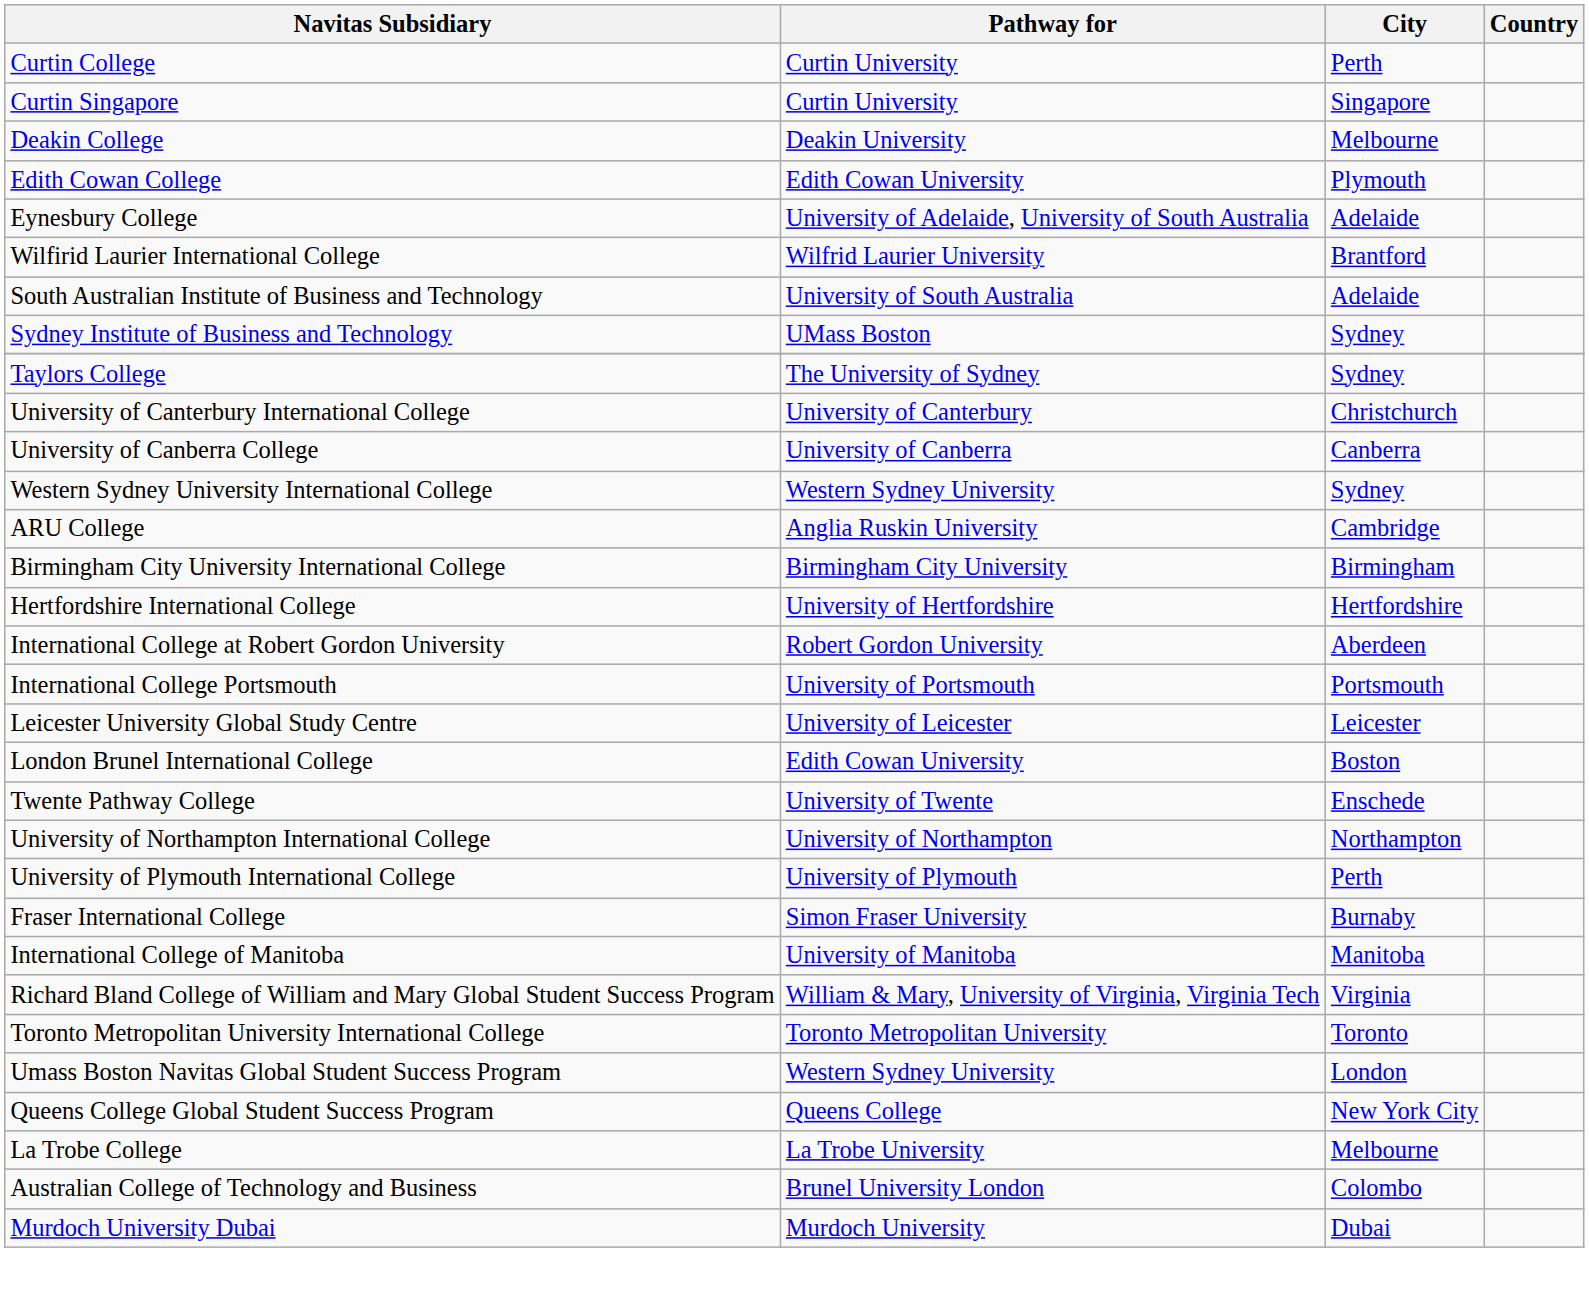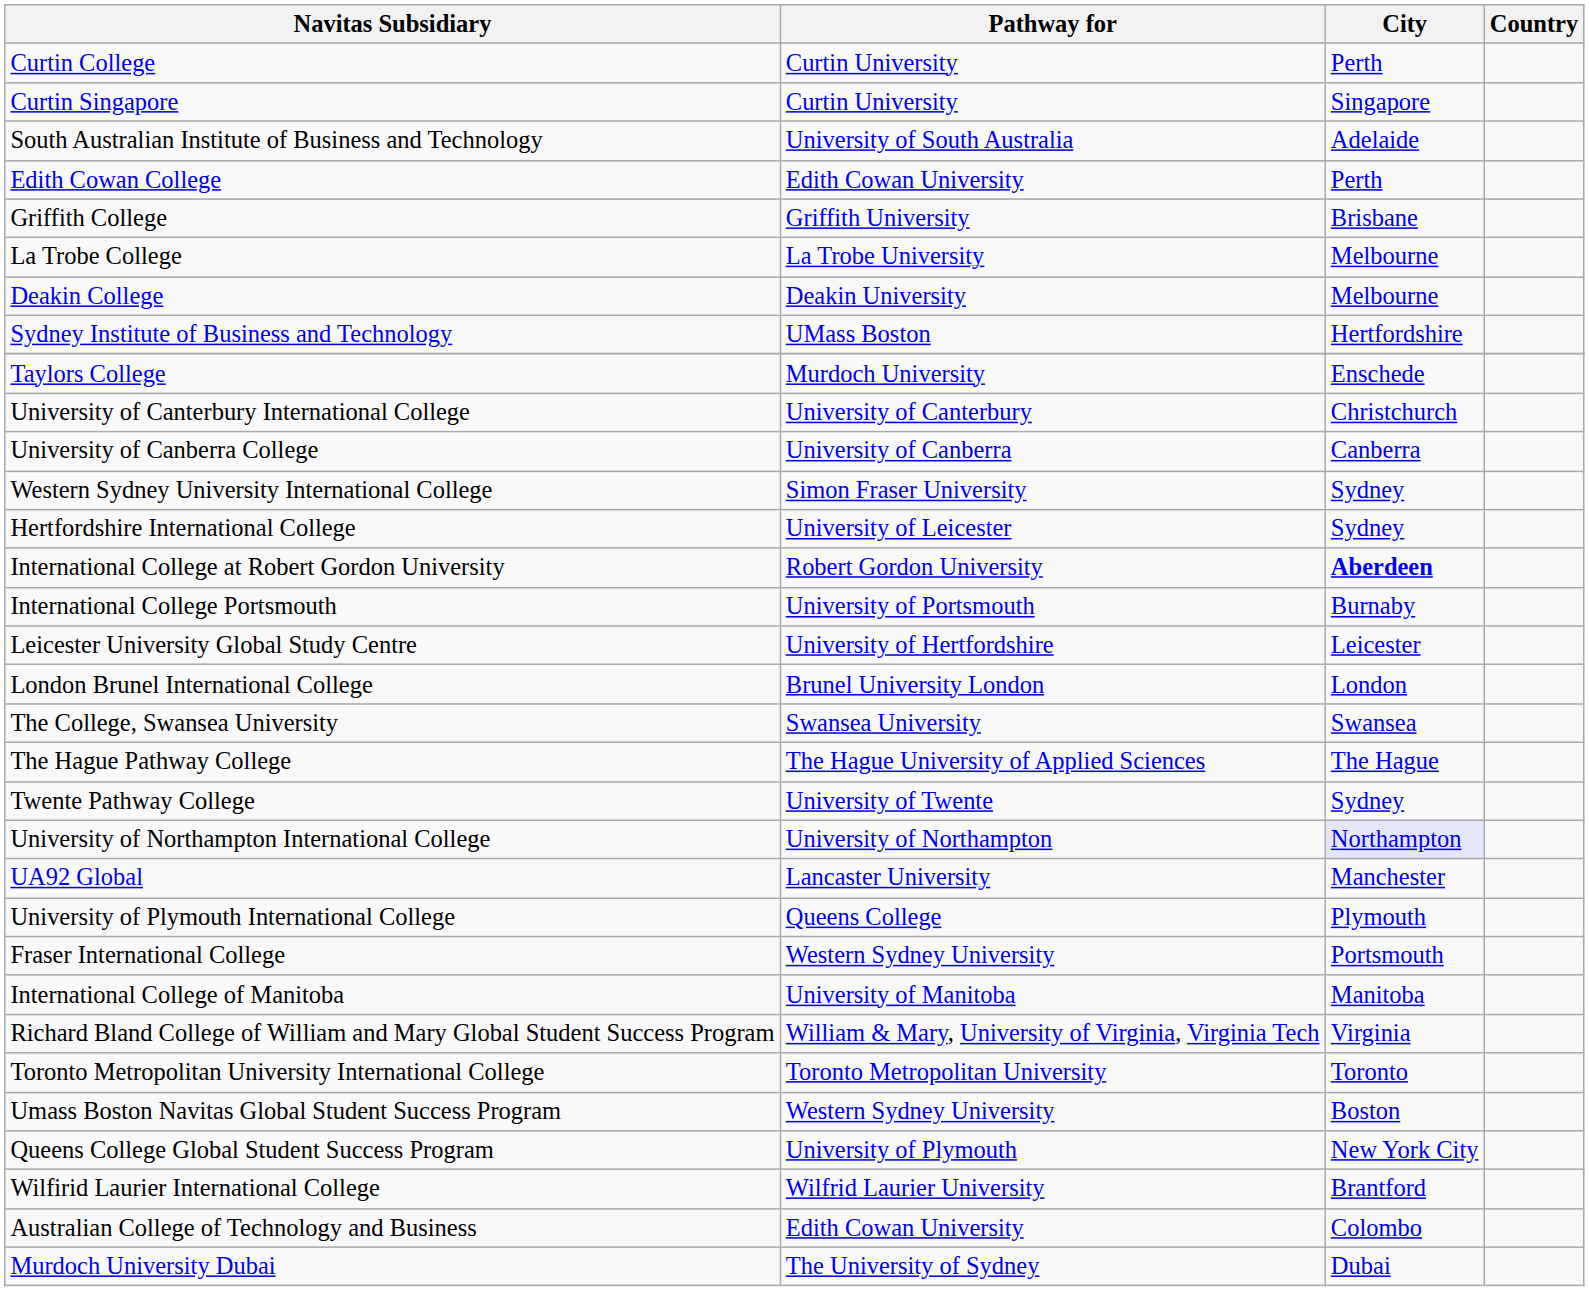rows swapped: Deakin College <-> South Australian Institute of Business and Technology
Edith Cowan College | City: Plymouth -> Perth
- row: Eynesbury College | University of Adelaide, University of South Australia | Adelaide
+ row: Griffith College | Griffith University | Brisbane
rows swapped: La Trobe College <-> Wilfirid Laurier International College
Sydney Institute of Business and Technology | City: Sydney -> Hertfordshire
Taylors College | Pathway for: The University of Sydney -> Murdoch University
Taylors College | City: Sydney -> Enschede
Western Sydney University International College | Pathway for: Western Sydney University -> Simon Fraser University
- row: ARU College | Anglia Ruskin University | Cambridge
- row: Birmingham City University International College | Birmingham City University | Birmingham
Hertfordshire International College | Pathway for: University of Hertfordshire -> University of Leicester
Hertfordshire International College | City: Hertfordshire -> Sydney
International College at Robert Gordon University | City: normal -> bold
International College Portsmouth | City: Portsmouth -> Burnaby
Leicester University Global Study Centre | Pathway for: University of Leicester -> University of Hertfordshire
London Brunel International College | Pathway for: Edith Cowan University -> Brunel University London
London Brunel International College | City: Boston -> London
+ row: The College, Swansea University | Swansea University | Swansea
+ row: The Hague Pathway College | The Hague University of Applied Sciences | The Hague
Twente Pathway College | City: Enschede -> Sydney
University of Northampton International College | City: no background -> lavender background
+ row: UA92 Global | Lancaster University | Manchester
University of Plymouth International College | Pathway for: University of Plymouth -> Queens College
University of Plymouth International College | City: Perth -> Plymouth
Fraser International College | Pathway for: Simon Fraser University -> Western Sydney University
Fraser International College | City: Burnaby -> Portsmouth
Umass Boston Navitas Global Student Success Program | City: London -> Boston
Queens College Global Student Success Program | Pathway for: Queens College -> University of Plymouth
Australian College of Technology and Business | Pathway for: Brunel University London -> Edith Cowan University
Murdoch University Dubai | Pathway for: Murdoch University -> The University of Sydney
